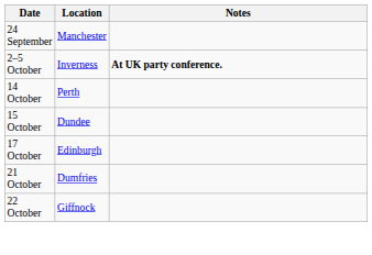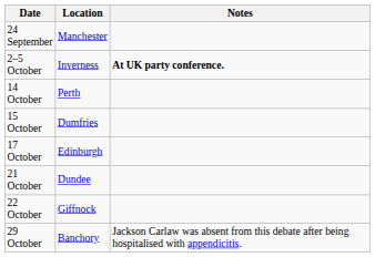15 October | Location: Dundee -> Dumfries
21 October | Location: Dumfries -> Dundee
+ row: 29 October | Banchory | Jackson Carlaw was absent from this debate after being hospitalised with appendicitis.
